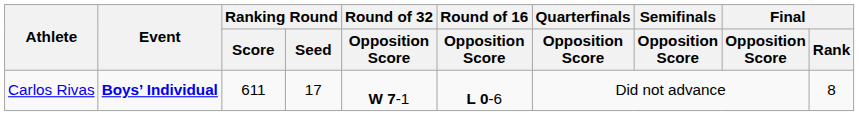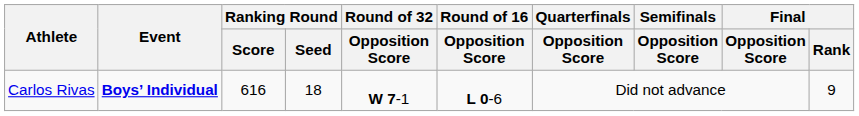Carlos Rivas | Ranking Round / Score: 611 -> 616
Carlos Rivas | Ranking Round / Seed: 17 -> 18
Carlos Rivas | Final / Rank: 8 -> 9
